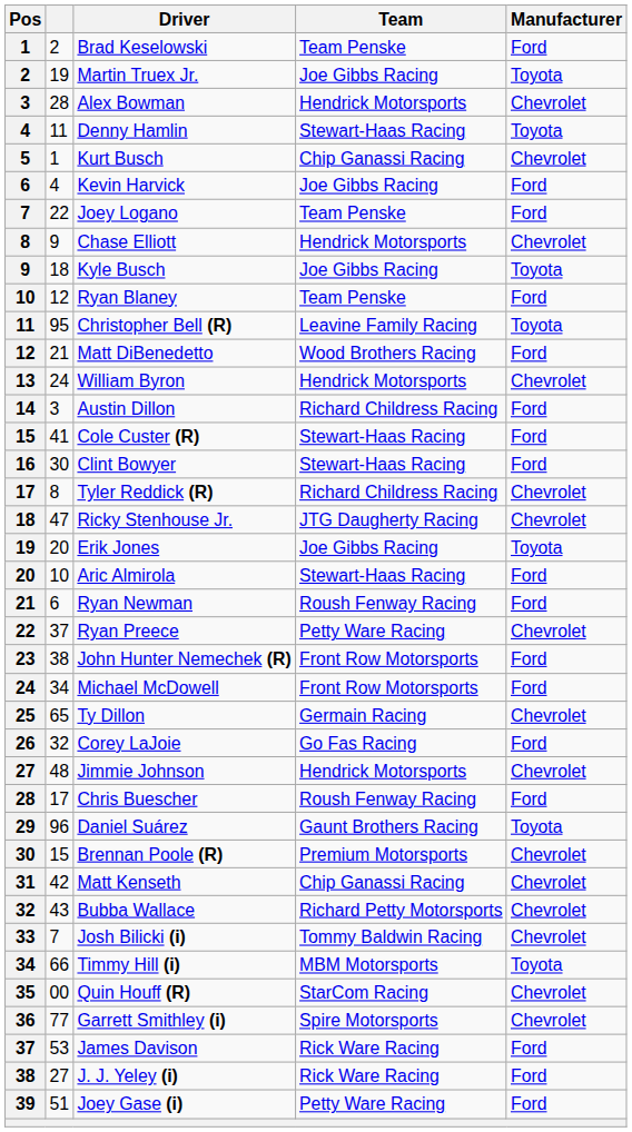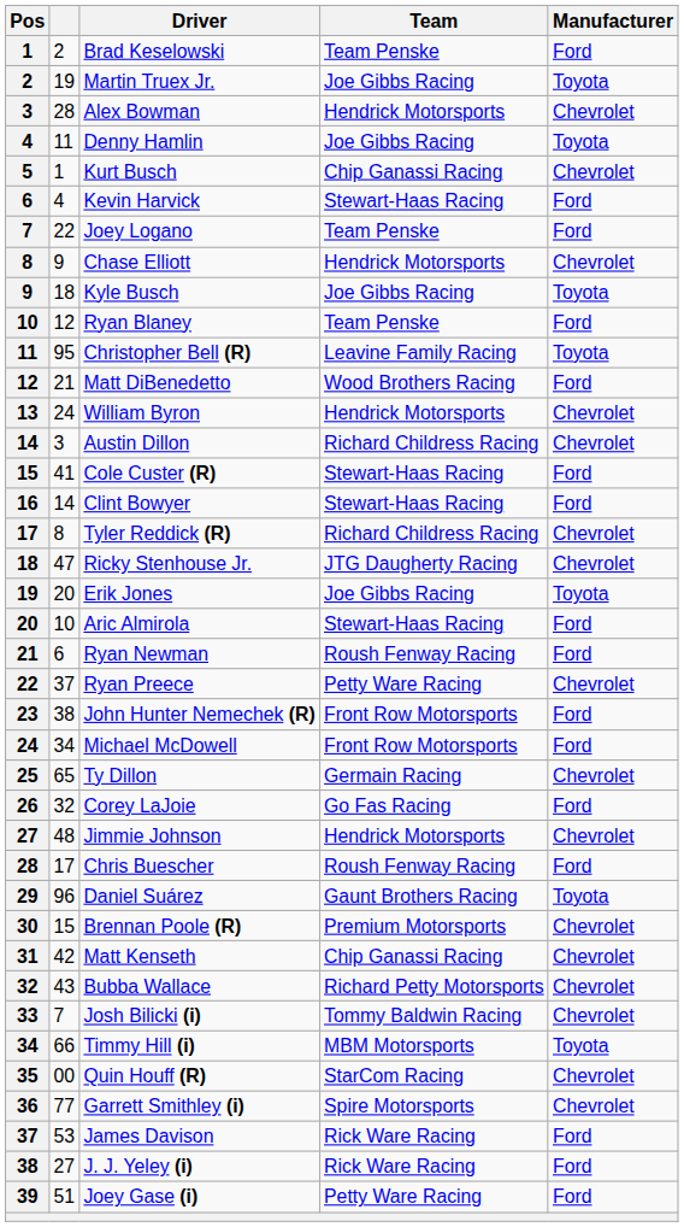Denny Hamlin | Team: Stewart-Haas Racing -> Joe Gibbs Racing
Kevin Harvick | Team: Joe Gibbs Racing -> Stewart-Haas Racing
Austin Dillon | Manufacturer: Ford -> Chevrolet
Clint Bowyer | column 2: 30 -> 14
